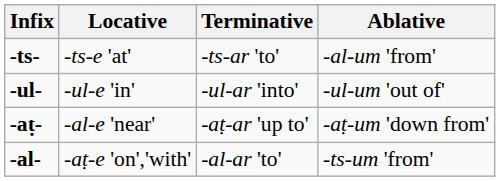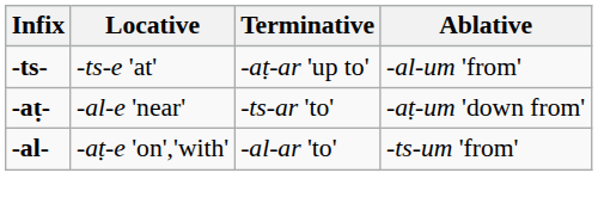-ts- | Terminative: -ts-ar 'to' -> -aṭ-ar 'up to'
- row: -ul- | -ul-e 'in' | -ul-ar 'into' | -ul-um 'out of'
-aṭ- | Terminative: -aṭ-ar 'up to' -> -ts-ar 'to'
